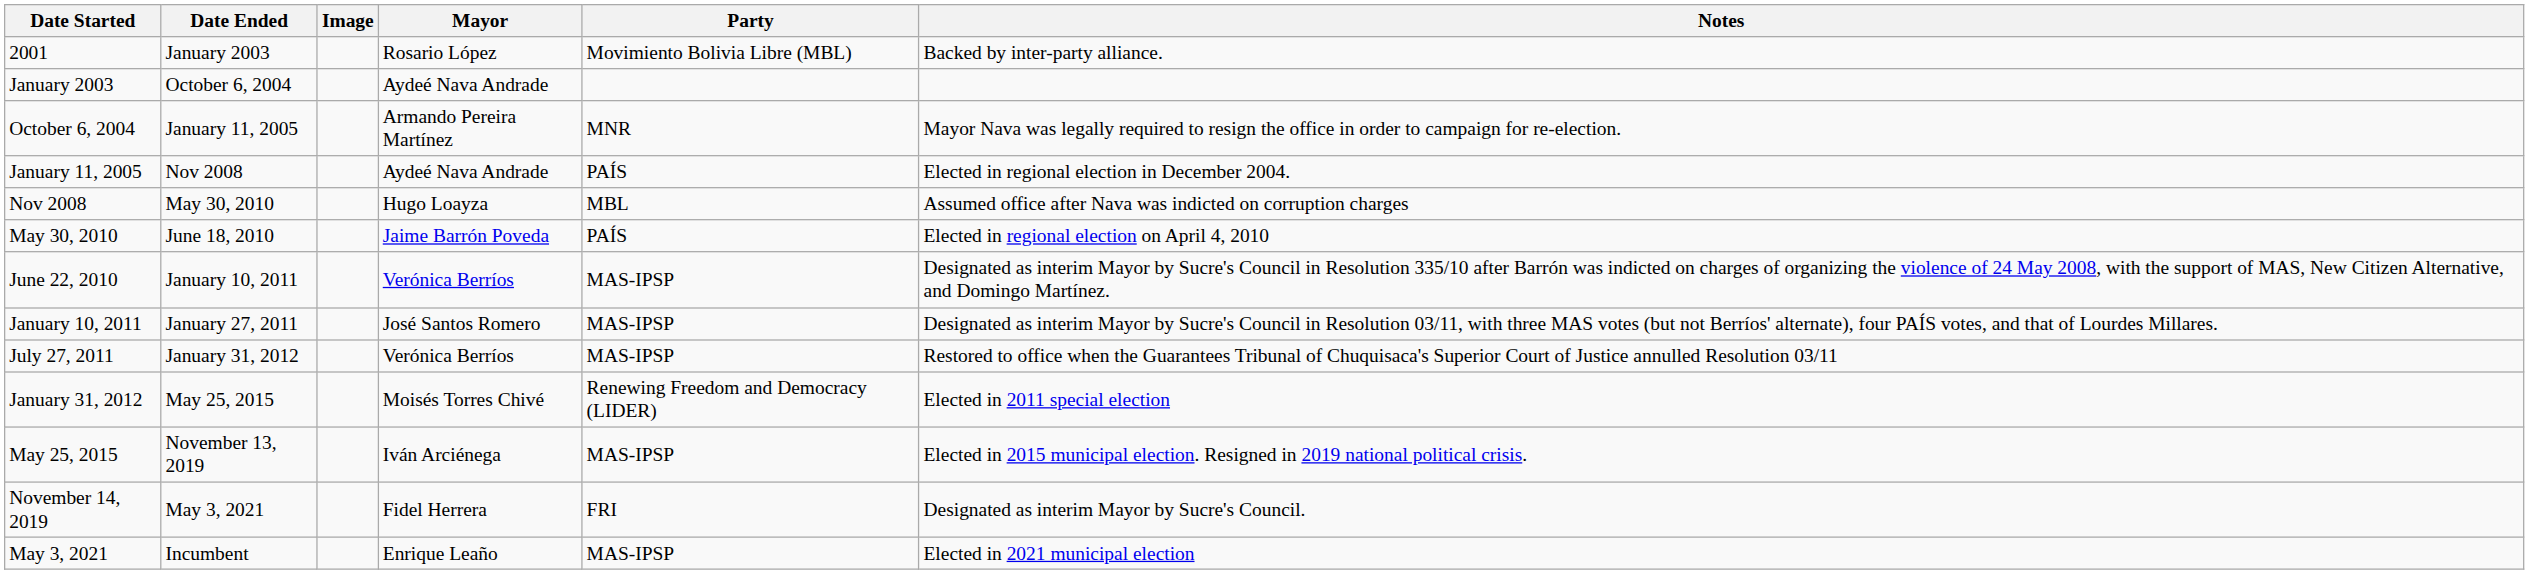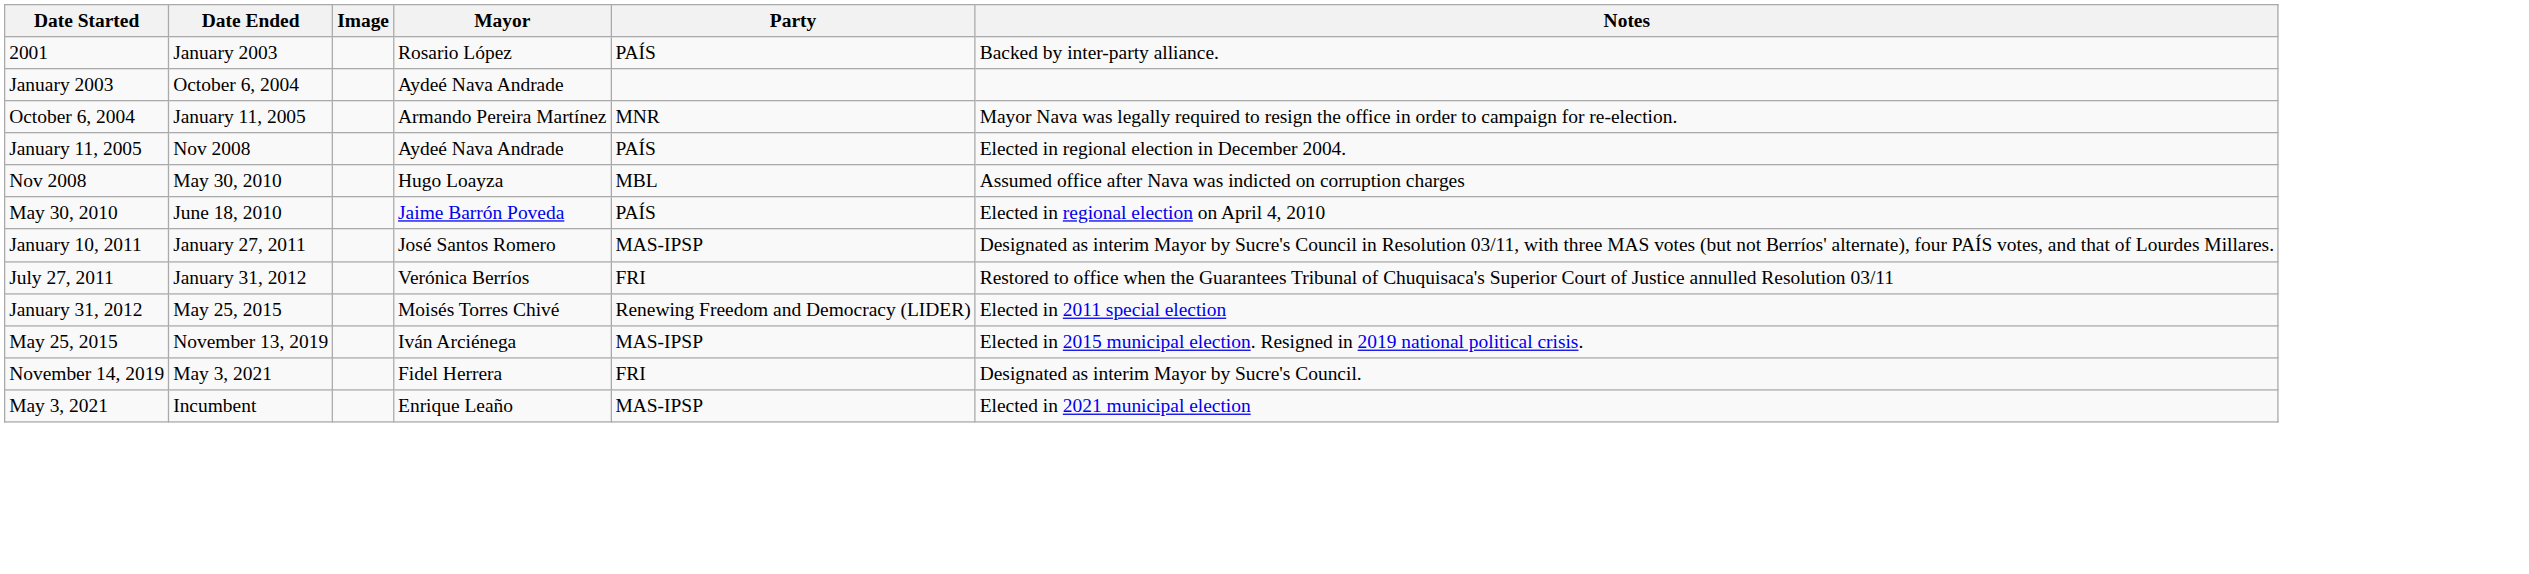2001 | Party: Movimiento Bolivia Libre (MBL) -> PAÍS
- row: June 22, 2010 | January 10, 2011 | Verónica Berríos | MAS-IPSP | Designated as interim Mayor by Sucre's Council in Resolution 335/10 after Barrón was indicted on charges of organizing the violence of 24 May 2008, with the support of MAS, New Citizen Alternative, and Domingo Martínez.
July 27, 2011 | Party: MAS-IPSP -> FRI
